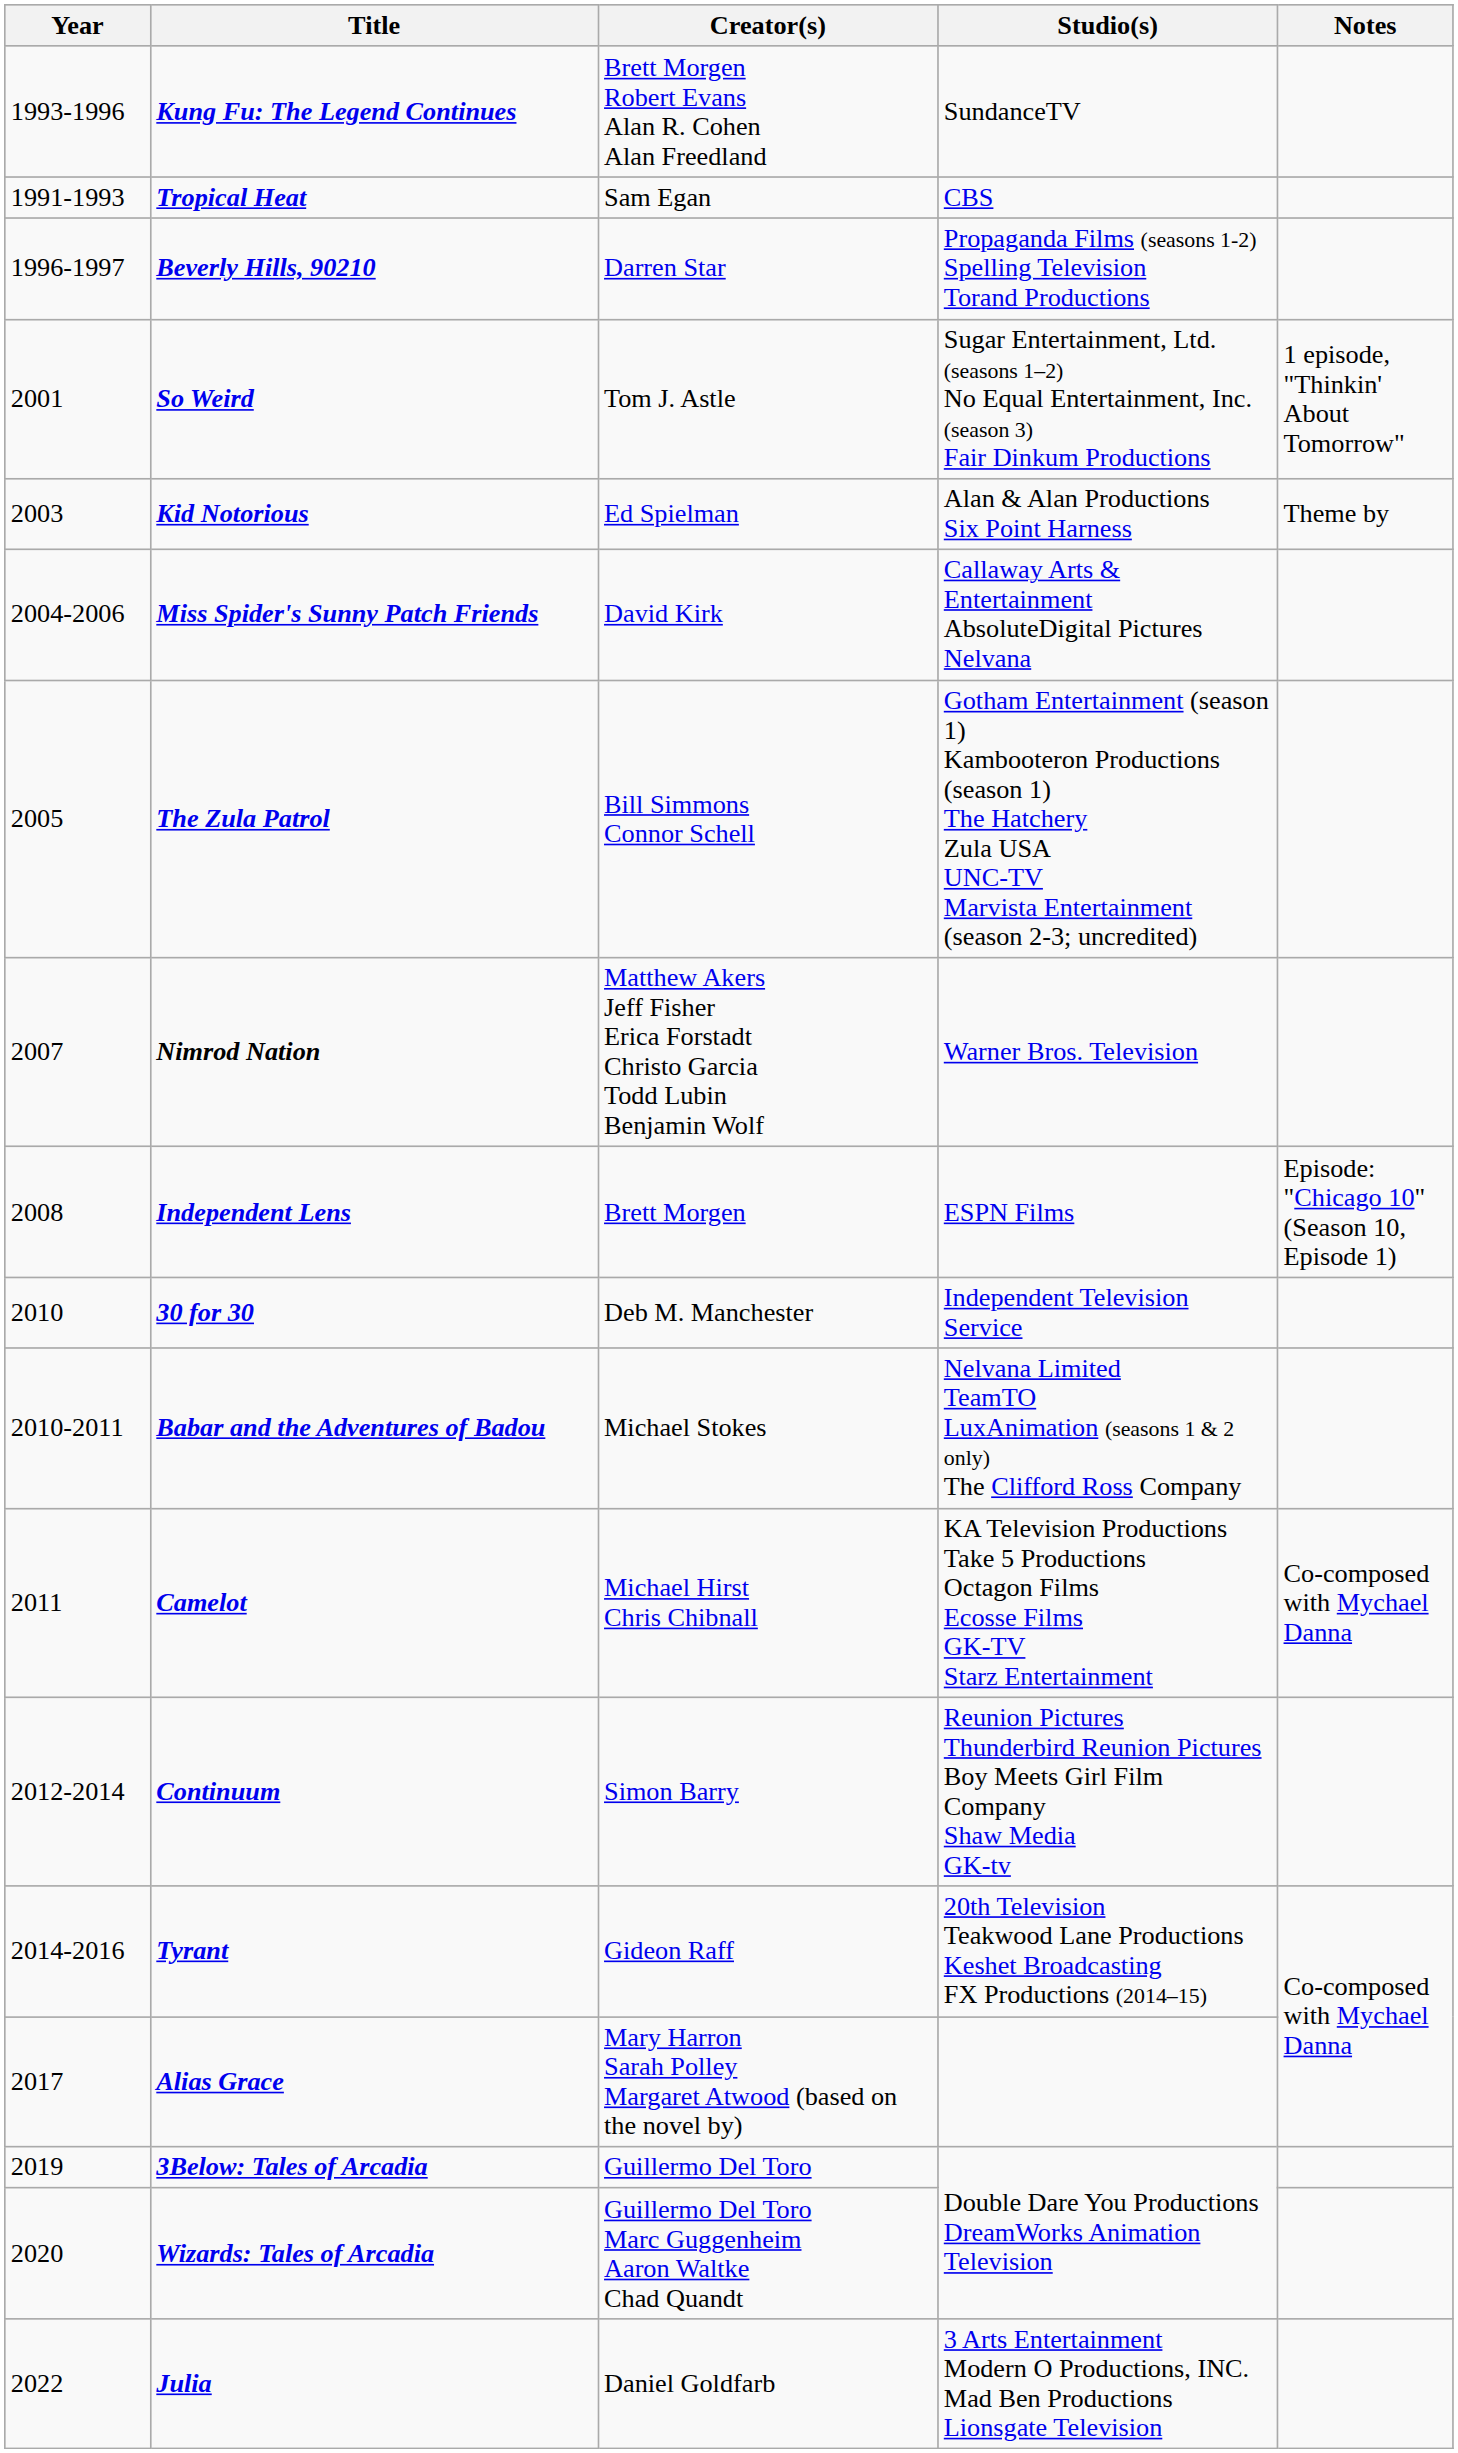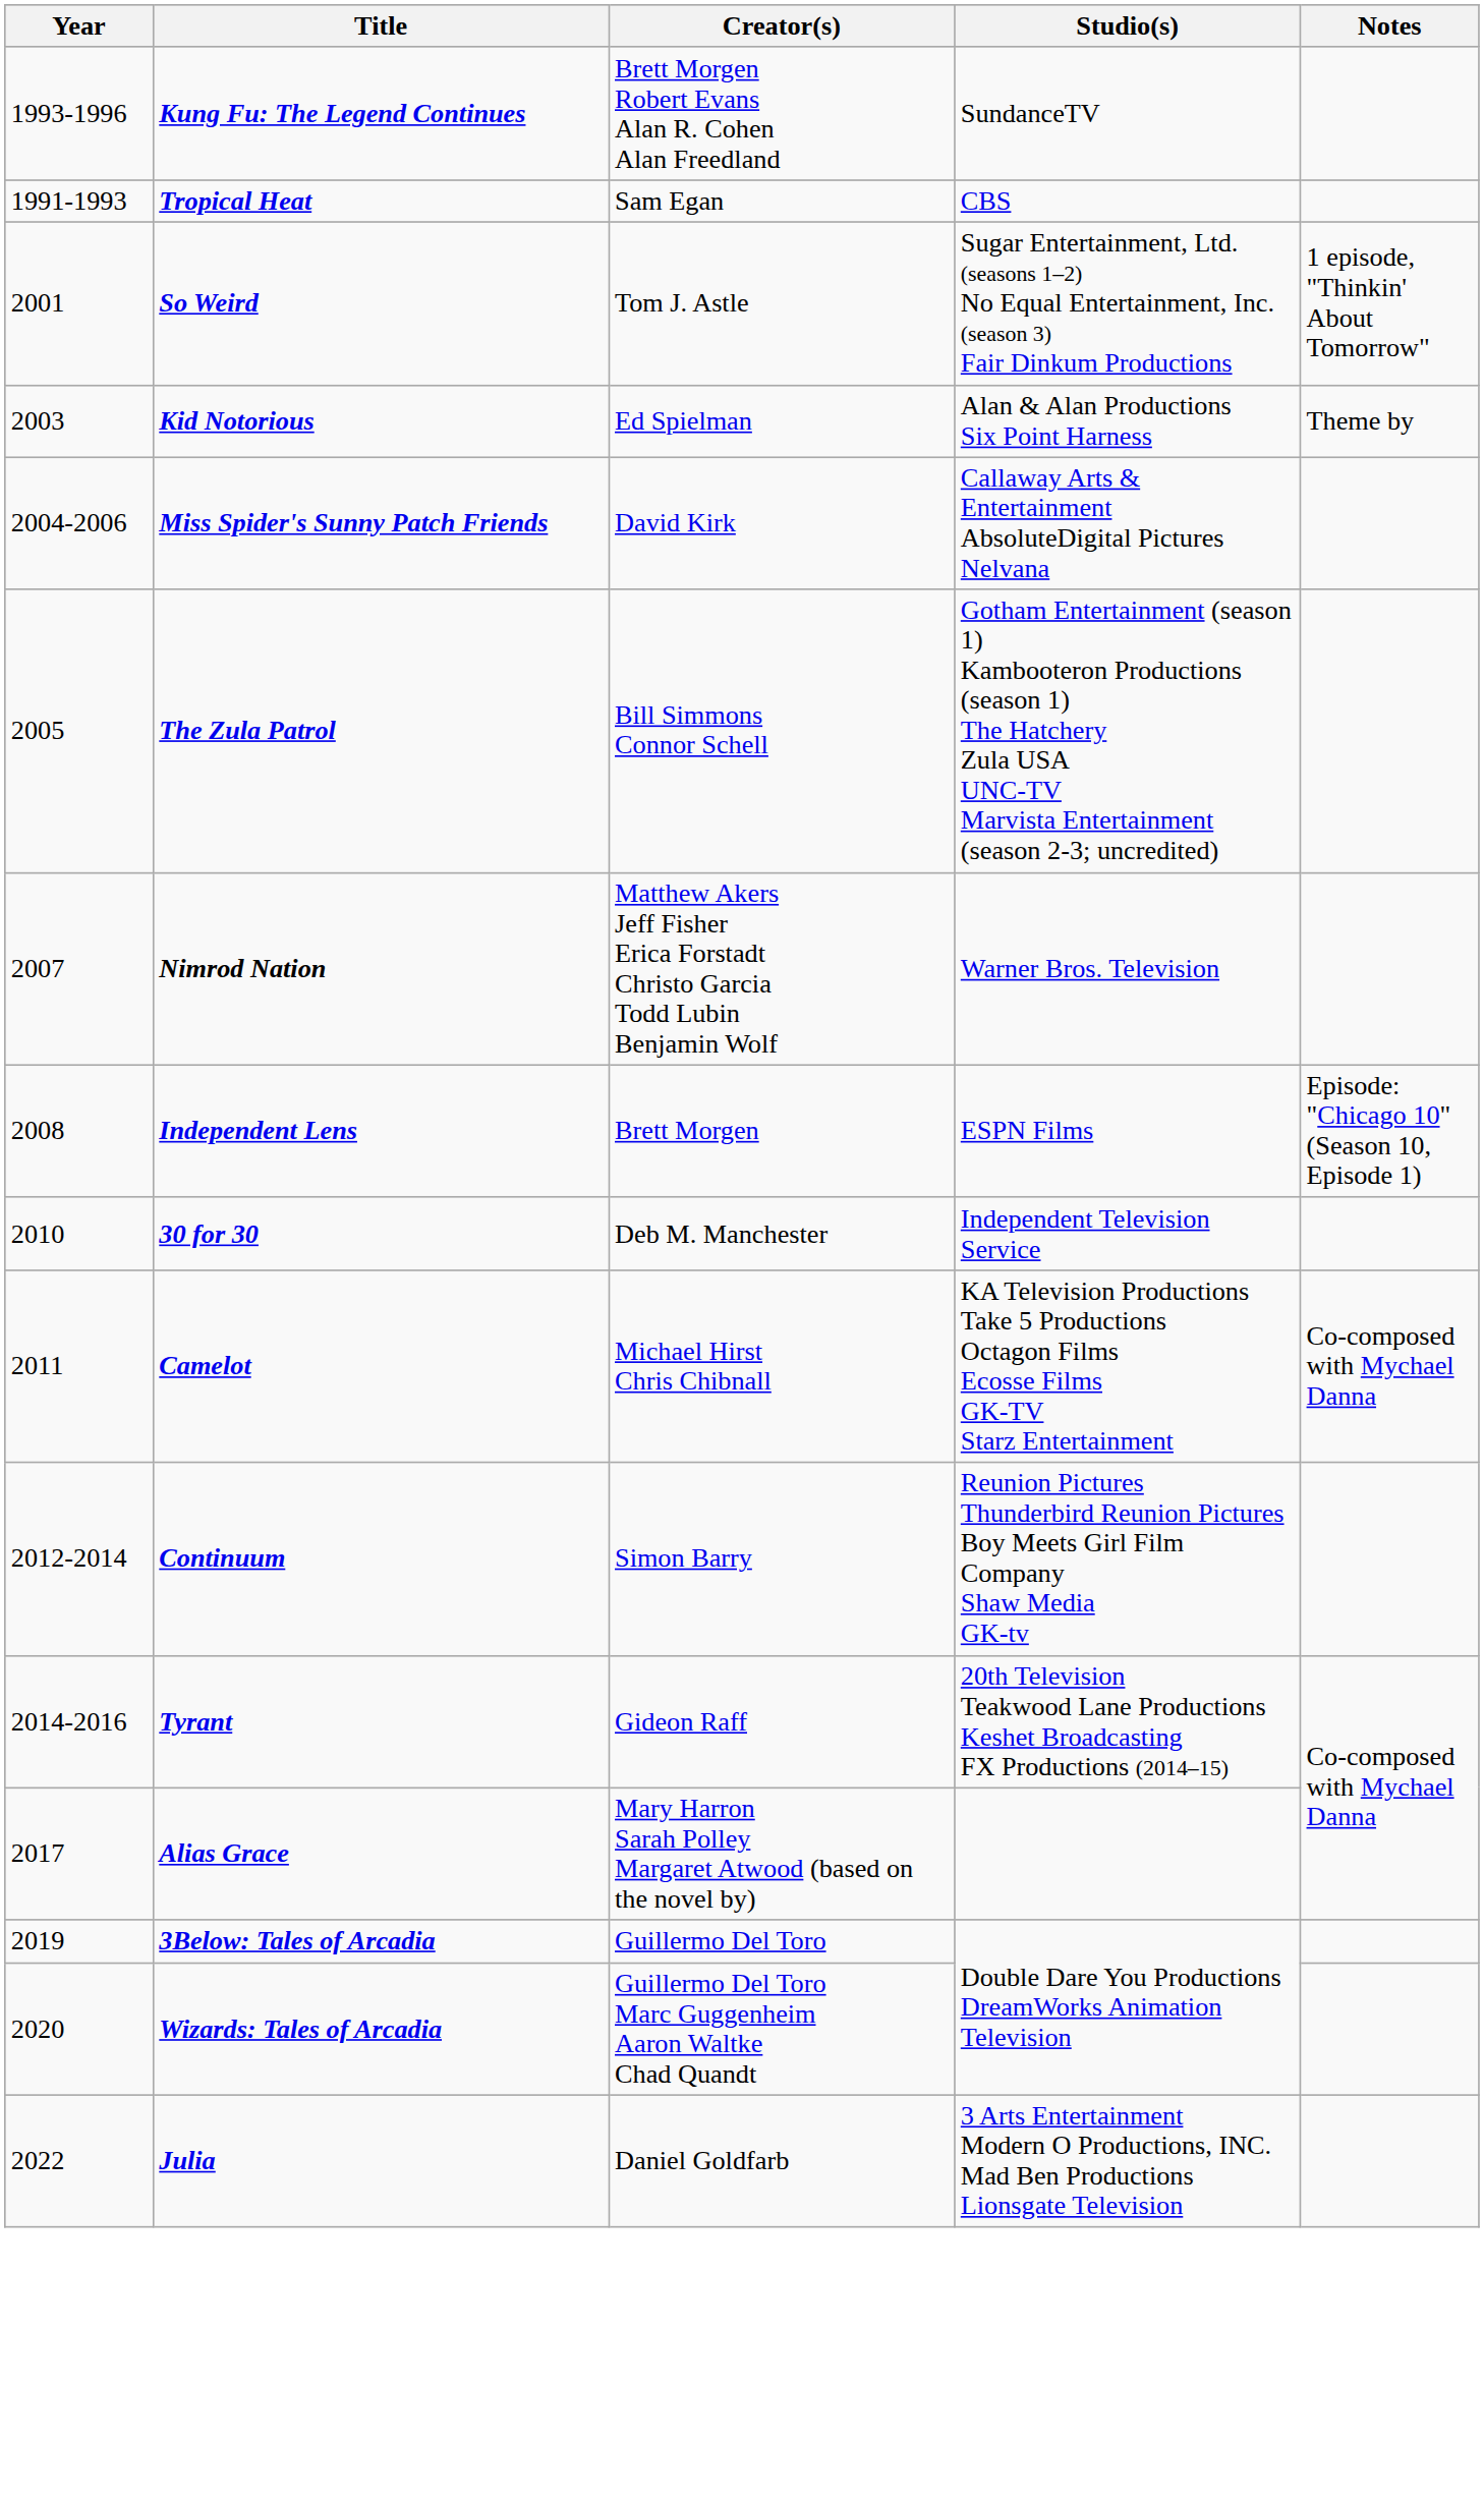- row: 1996-1997 | Beverly Hills, 90210 | Darren Star | Propaganda Films (seasons 1-2) Spelling Television Torand Productions
- row: 2010-2011 | Babar and the Adventures of Badou | Michael Stokes | Nelvana Limited TeamTO LuxAnimation (seasons 1 & 2 only) The Clifford Ross Company
